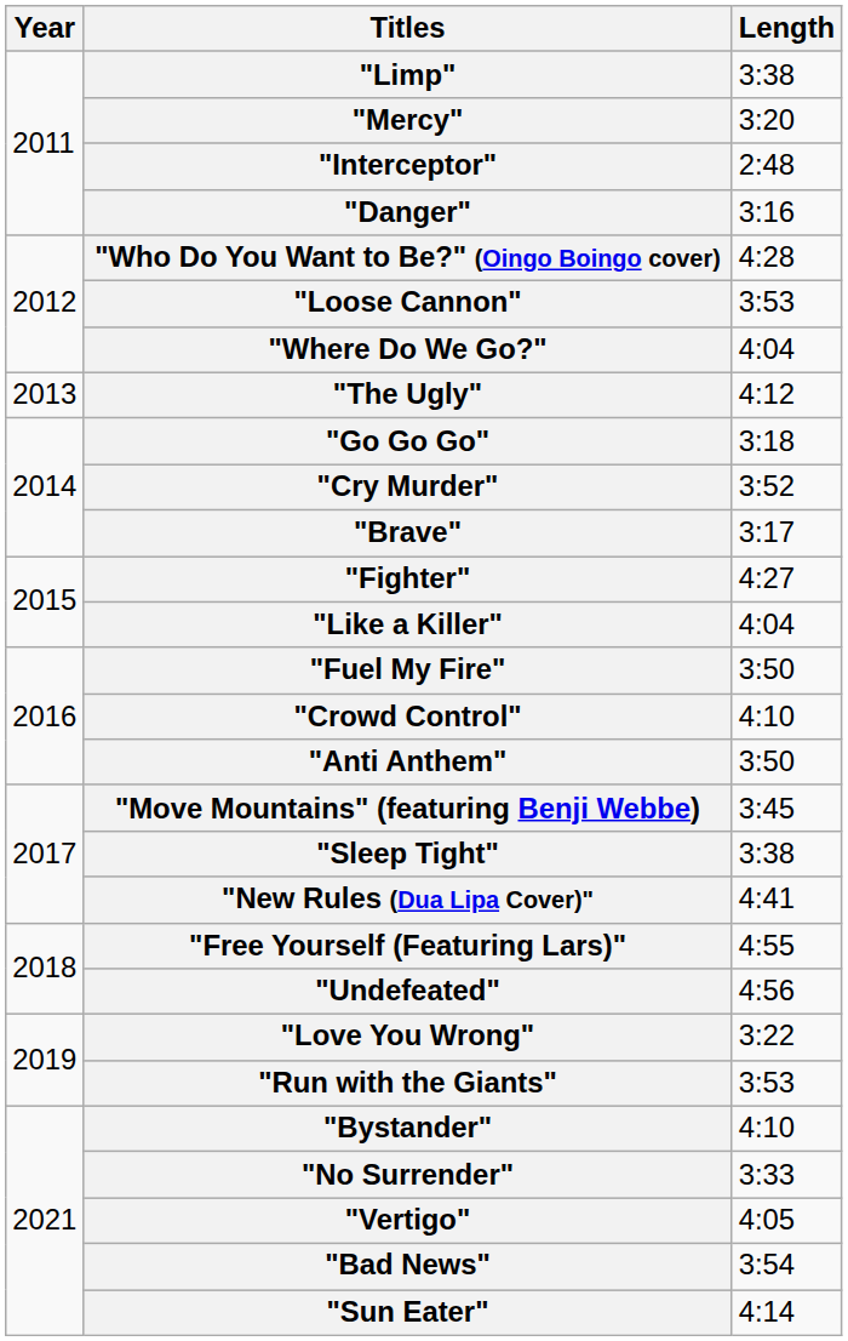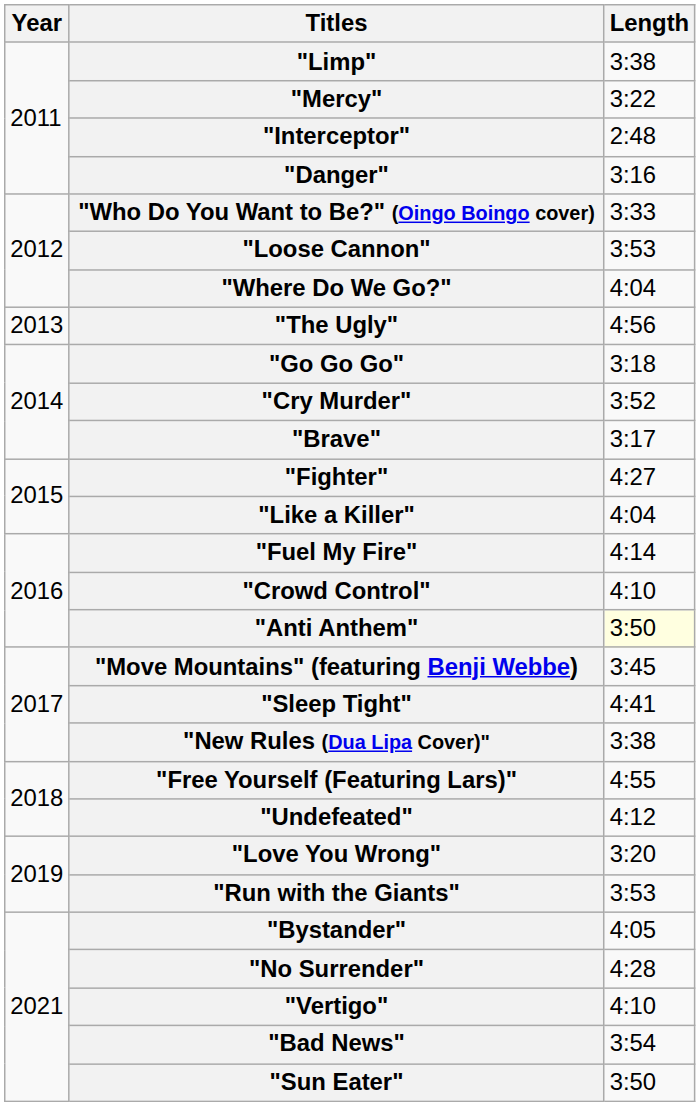"Mercy" | Length: 3:20 -> 3:22
"Who Do You Want to Be?" (Oingo Boingo cover) | Length: 4:28 -> 3:33
"The Ugly" | Length: 4:12 -> 4:56
"Fuel My Fire" | Length: 3:50 -> 4:14
"Anti Anthem" | Length: no background -> lightyellow background
"Sleep Tight" | Length: 3:38 -> 4:41
"New Rules (Dua Lipa Cover)" | Length: 4:41 -> 3:38
"Undefeated" | Length: 4:56 -> 4:12
"Love You Wrong" | Length: 3:22 -> 3:20
"Bystander" | Length: 4:10 -> 4:05
"No Surrender" | Length: 3:33 -> 4:28
"Vertigo" | Length: 4:05 -> 4:10
"Sun Eater" | Length: 4:14 -> 3:50
